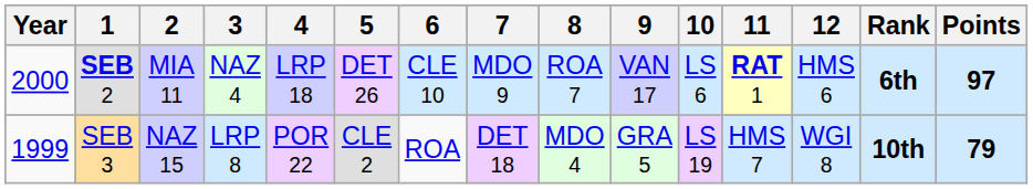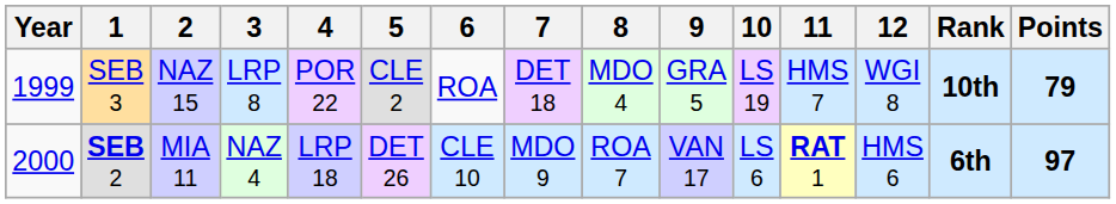rows swapped: SEB 3 <-> SEB 2
